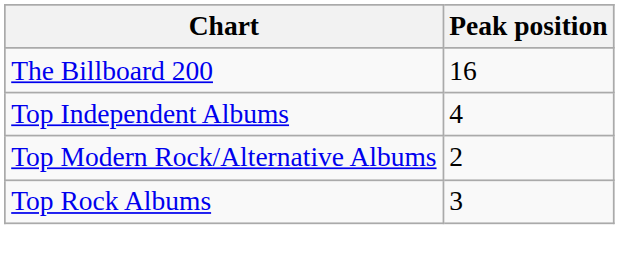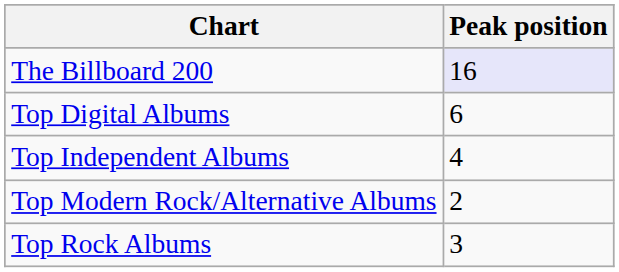The Billboard 200 | Peak position: no background -> lavender background
+ row: Top Digital Albums | 6
